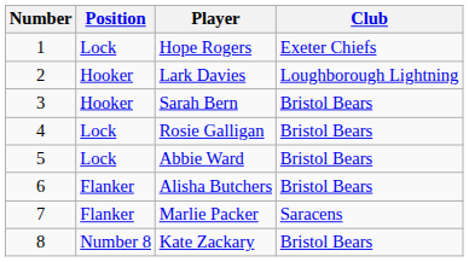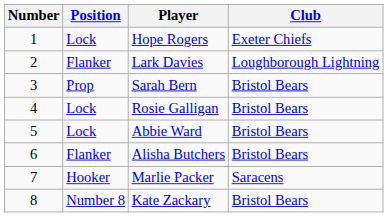Lark Davies | Position: Hooker -> Flanker
Sarah Bern | Position: Hooker -> Prop
Marlie Packer | Position: Flanker -> Hooker
